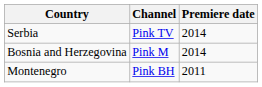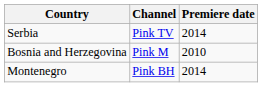Bosnia and Herzegovina | Premiere date: 2014 -> 2010
Montenegro | Premiere date: 2011 -> 2014
